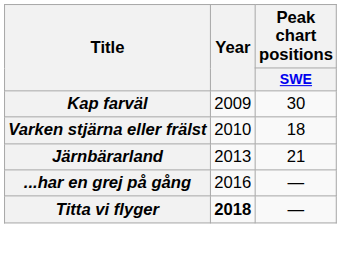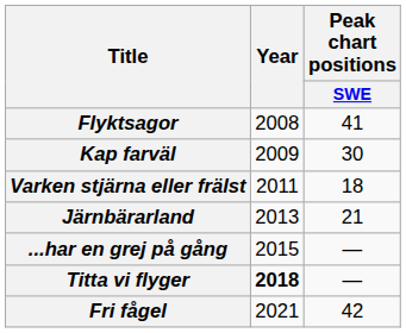+ row: Flyktsagor | 2008 | 41
Varken stjärna eller frälst | Year: 2010 -> 2011
...har en grej på gång | Year: 2016 -> 2015
+ row: Fri fågel | 2021 | 42
